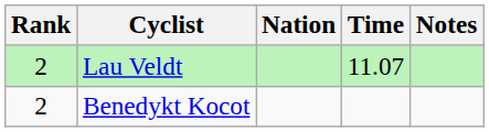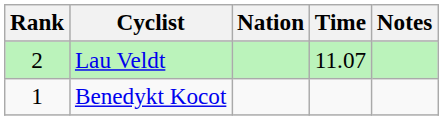Benedykt Kocot | Rank: 2 -> 1
